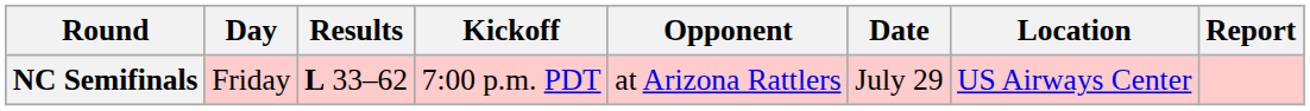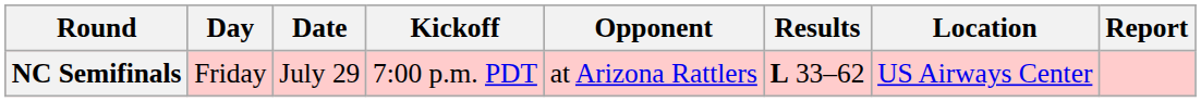columns swapped: Date <-> Results
